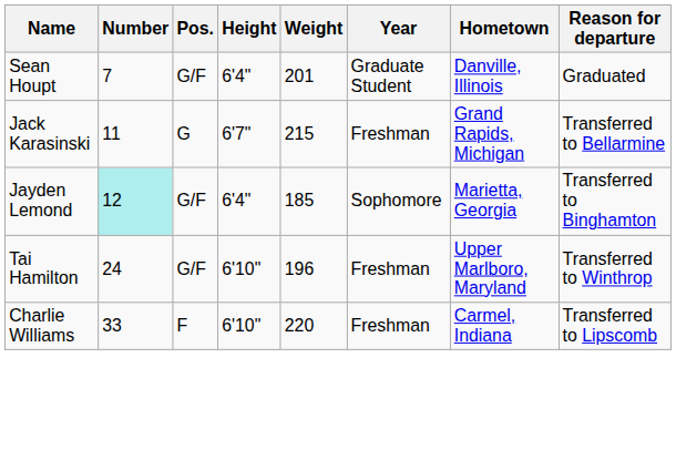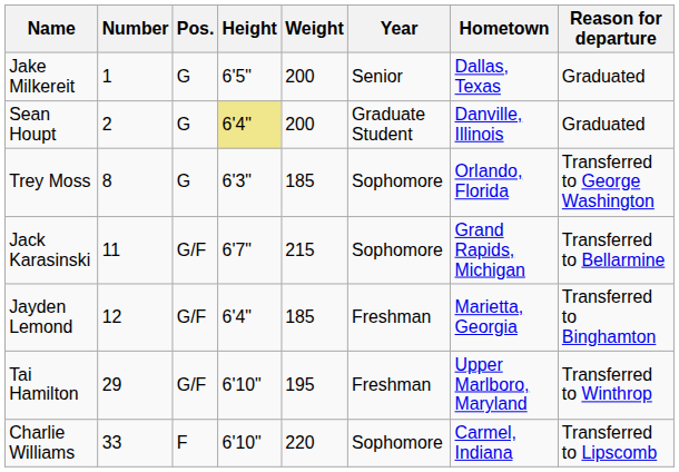+ row: Jake Milkereit | 1 | G | 6'5" | 200 | Senior | Dallas, Texas | Graduated
Sean Houpt | Number: 7 -> 2
Sean Houpt | Pos.: G/F -> G
Sean Houpt | Height: no background -> khaki background
Sean Houpt | Weight: 201 -> 200
+ row: Trey Moss | 8 | G | 6'3" | 185 | Sophomore | Orlando, Florida | Transferred to George Washington
Jack Karasinski | Pos.: G -> G/F
Jack Karasinski | Year: Freshman -> Sophomore
Jayden Lemond | Number: paleturquoise background -> no background
Jayden Lemond | Year: Sophomore -> Freshman
Tai Hamilton | Number: 24 -> 29
Tai Hamilton | Weight: 196 -> 195
Charlie Williams | Year: Freshman -> Sophomore
